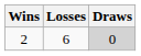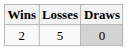2 | Losses: 6 -> 5
